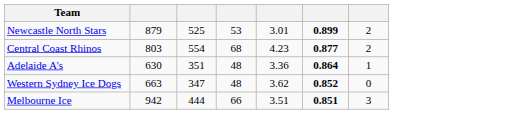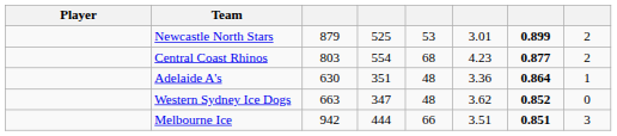+ column: Player
